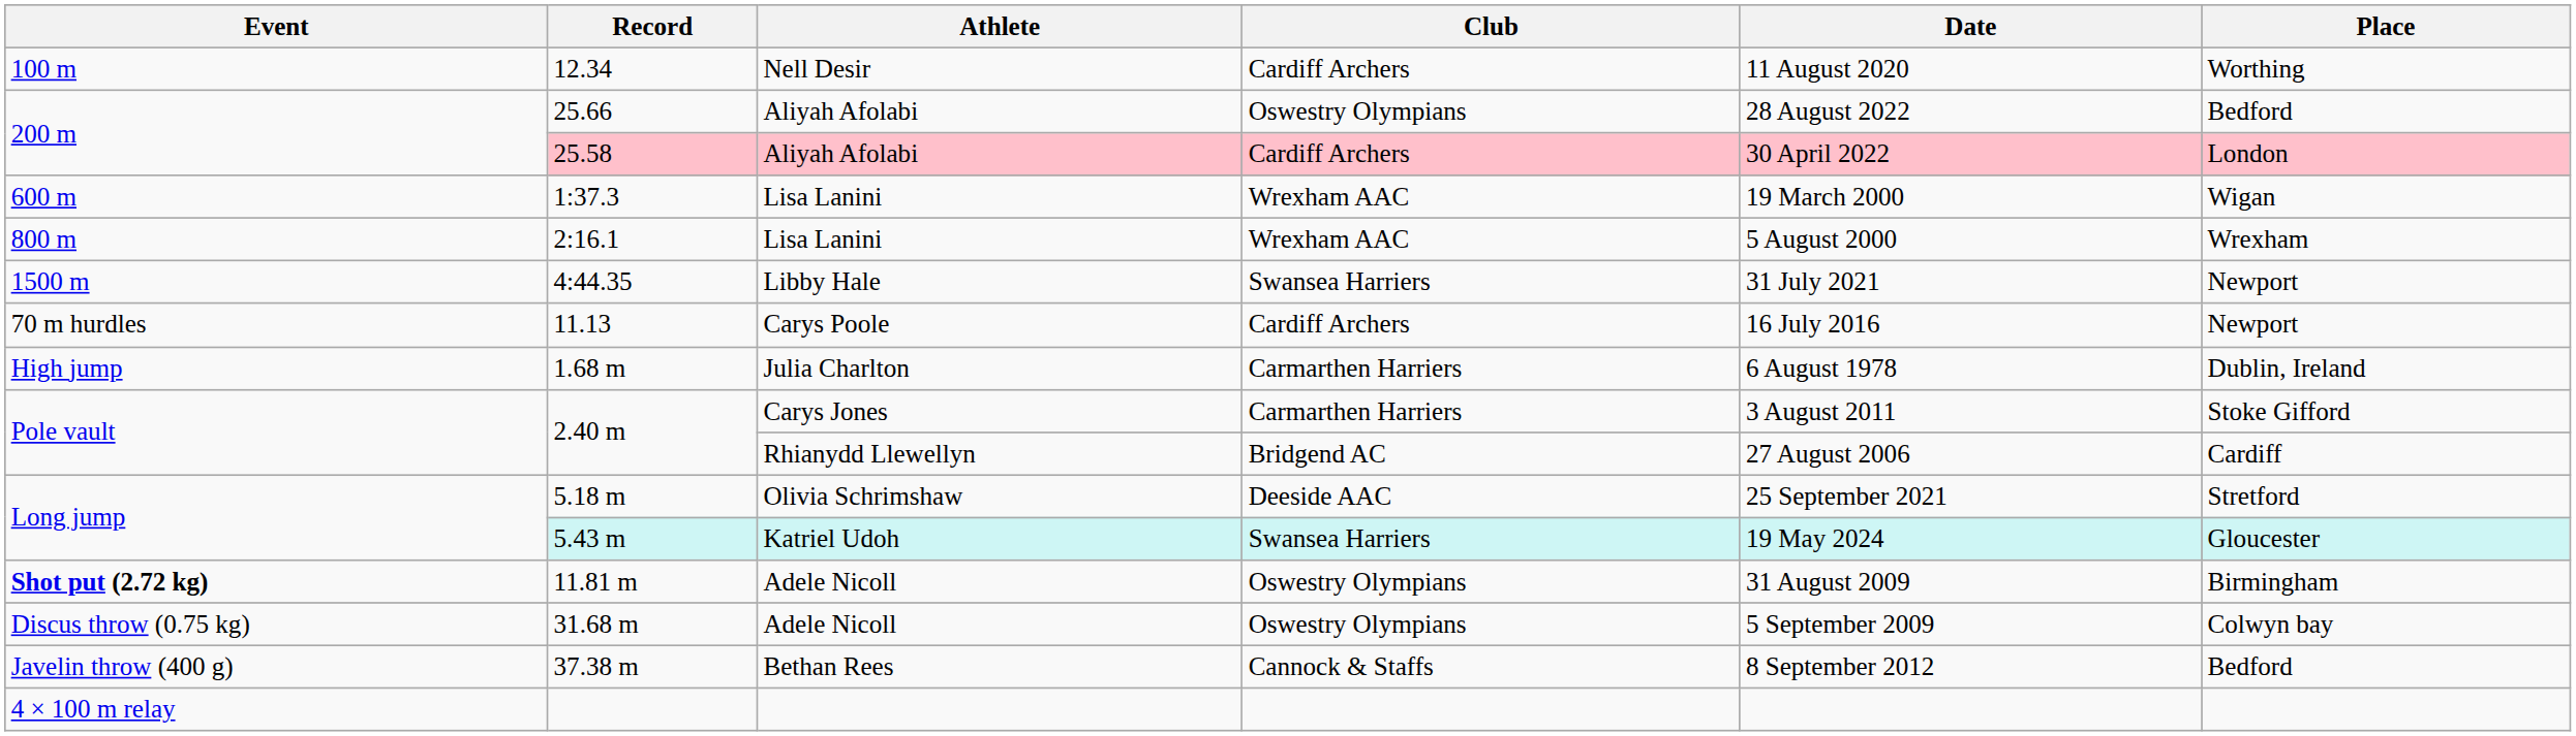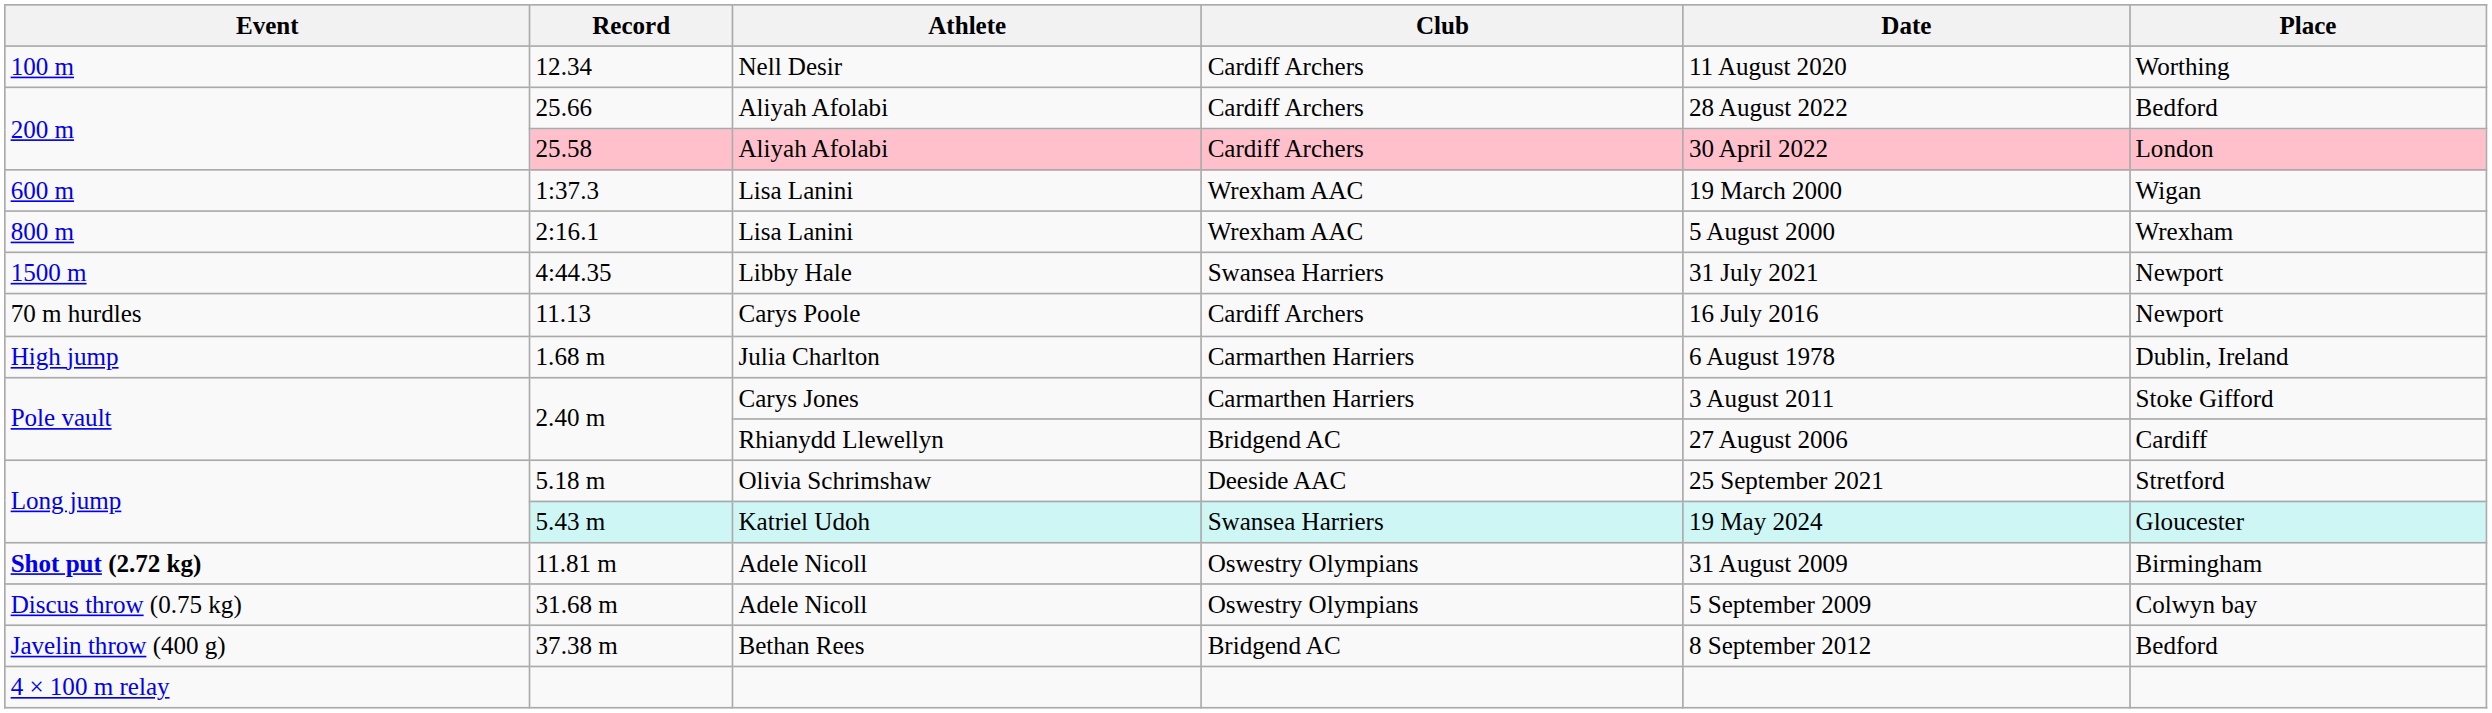25.66 | Club: Oswestry Olympians -> Cardiff Archers
37.38 m | Club: Cannock & Staffs -> Bridgend AC
